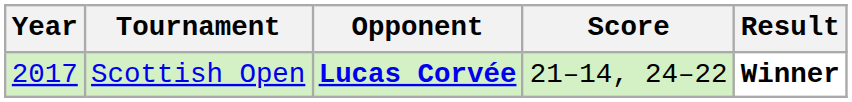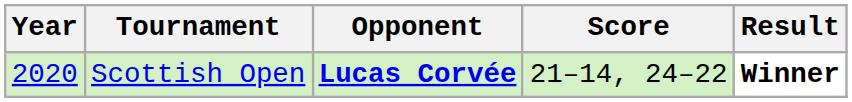Scottish Open | Year: 2017 -> 2020
